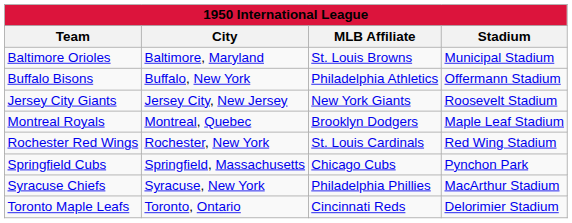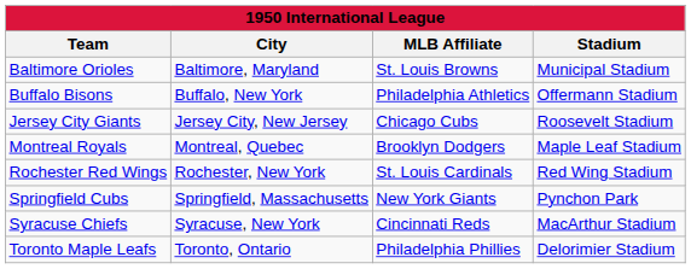Jersey City Giants | MLB Affiliate: New York Giants -> Chicago Cubs
Springfield Cubs | MLB Affiliate: Chicago Cubs -> New York Giants
Syracuse Chiefs | MLB Affiliate: Philadelphia Phillies -> Cincinnati Reds
Toronto Maple Leafs | MLB Affiliate: Cincinnati Reds -> Philadelphia Phillies
